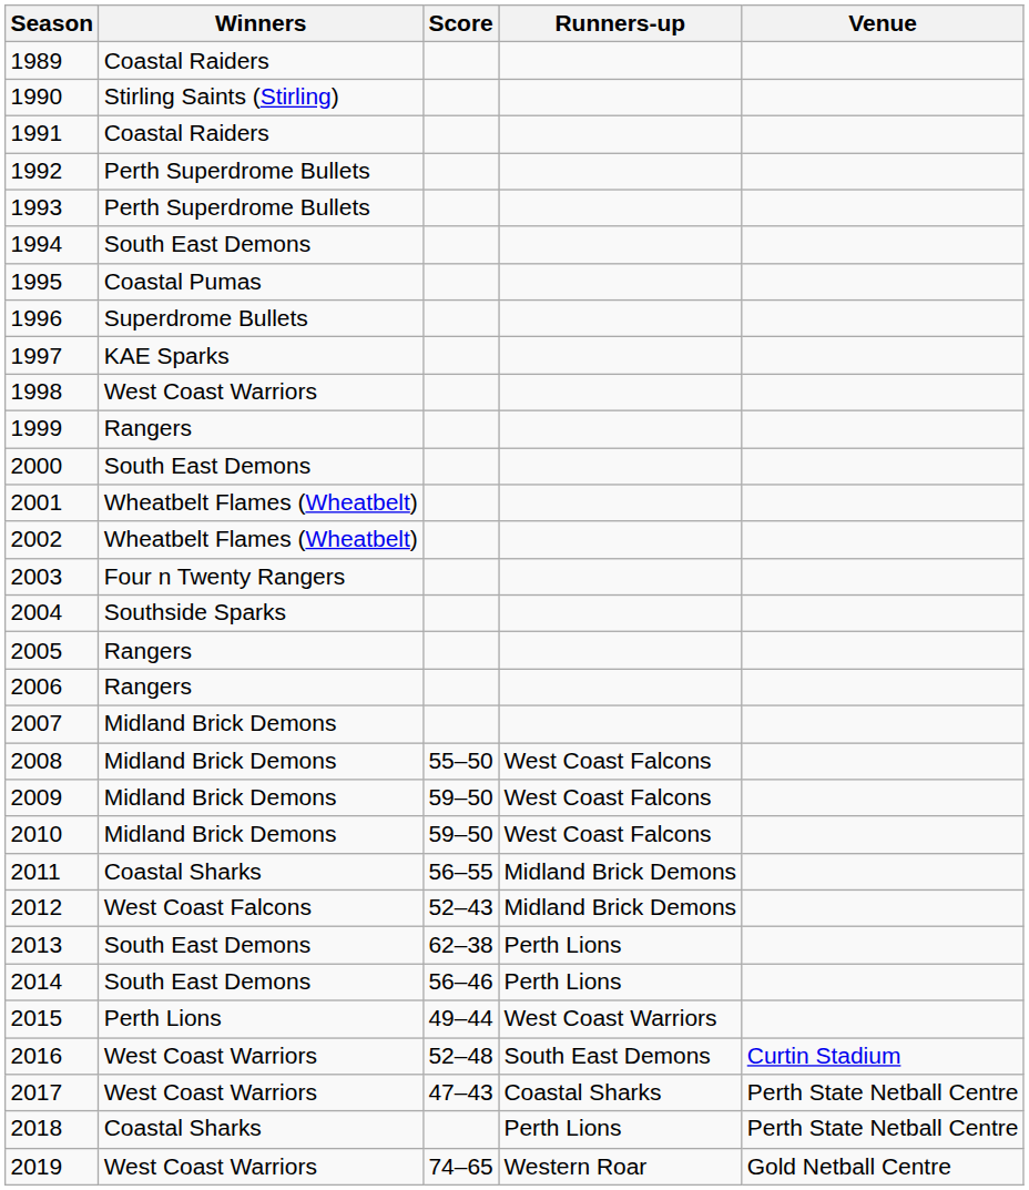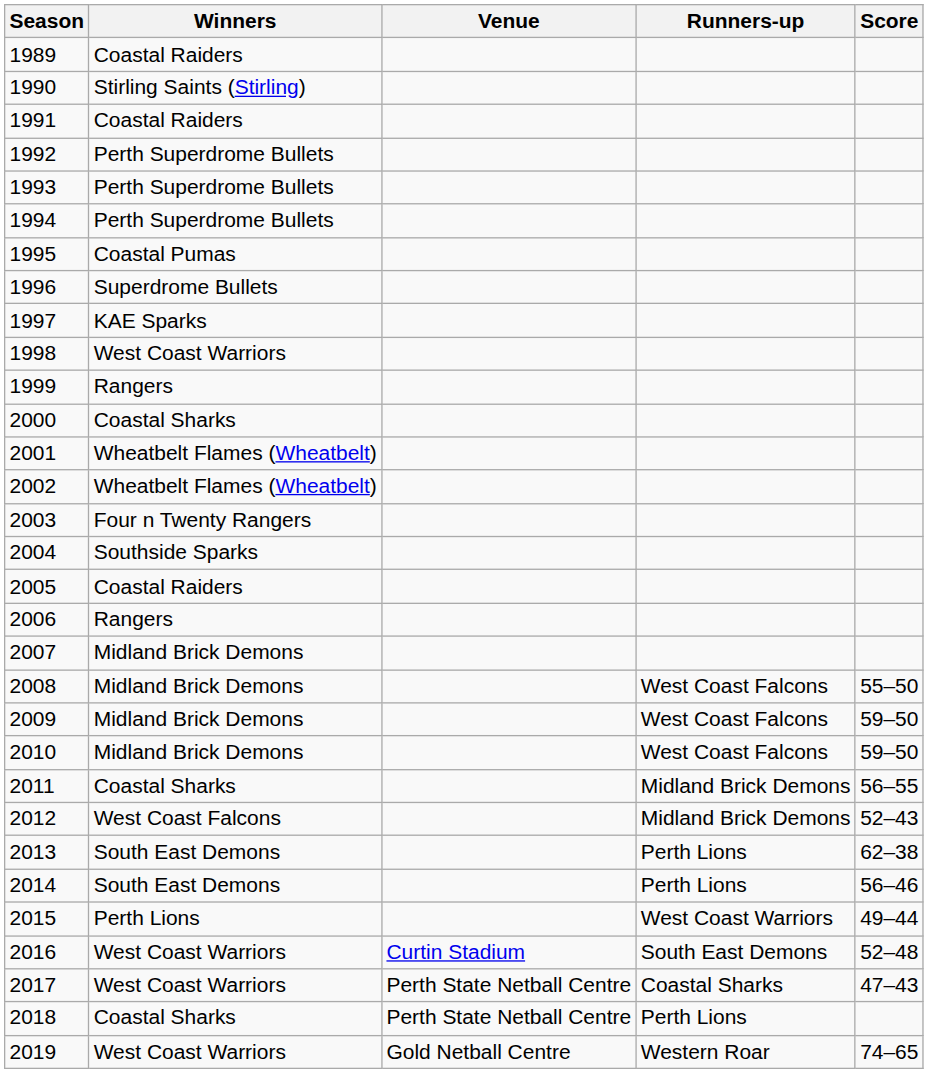columns swapped: Score <-> Venue
1994 | Winners: South East Demons -> Perth Superdrome Bullets
2000 | Winners: South East Demons -> Coastal Sharks
2005 | Winners: Rangers -> Coastal Raiders
